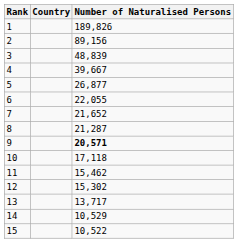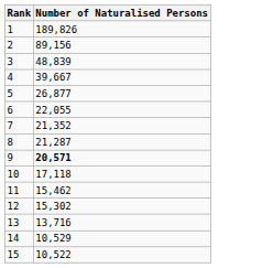- column: Country
7 | Number of Naturalised Persons: 21,652 -> 21,352
13 | Number of Naturalised Persons: 13,717 -> 13,716
